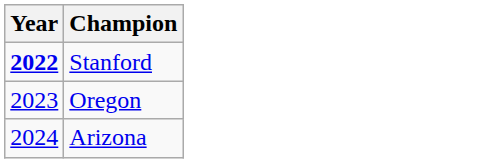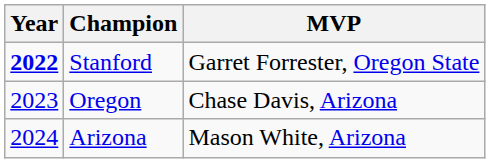+ column: MVP | Garret Forrester, Oregon State | Chase Davis, Arizona | Mason White, Arizona
